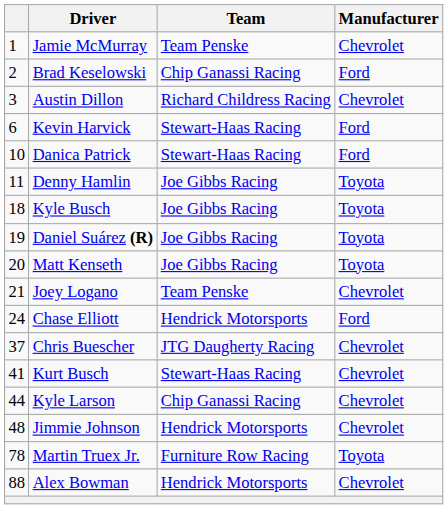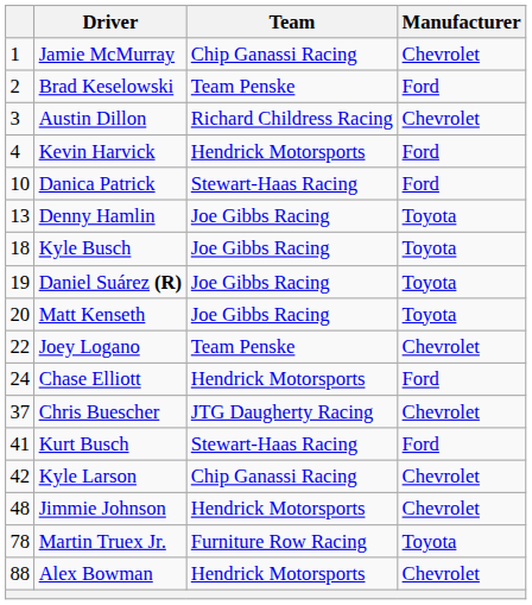Jamie McMurray | Team: Team Penske -> Chip Ganassi Racing
Brad Keselowski | Team: Chip Ganassi Racing -> Team Penske
Kevin Harvick | column 1: 6 -> 4
Kevin Harvick | Team: Stewart-Haas Racing -> Hendrick Motorsports
Denny Hamlin | column 1: 11 -> 13
Joey Logano | column 1: 21 -> 22
Kurt Busch | Manufacturer: Chevrolet -> Ford
Kyle Larson | column 1: 44 -> 42
